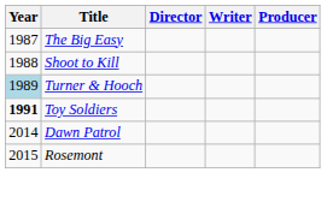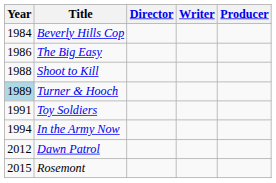+ row: 1984 | Beverly Hills Cop
The Big Easy | Year: 1987 -> 1986
Toy Soldiers | Year: bold -> normal
+ row: 1994 | In the Army Now
Dawn Patrol | Year: 2014 -> 2012
